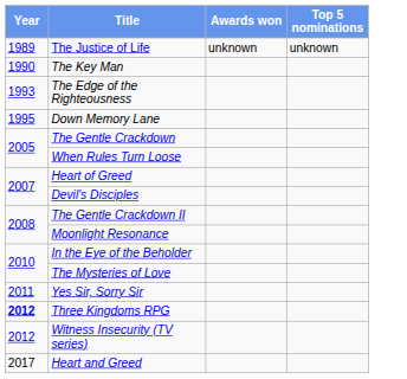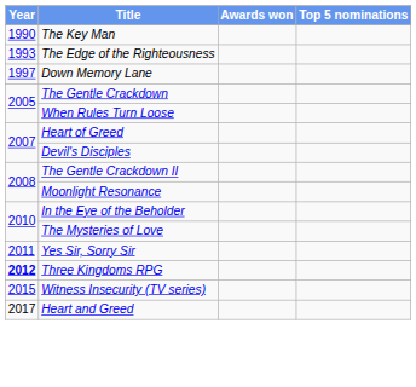- row: 1989 | The Justice of Life | unknown | unknown
Down Memory Lane | Year: 1995 -> 1997
Witness Insecurity (TV series) | Year: 2012 -> 2015
